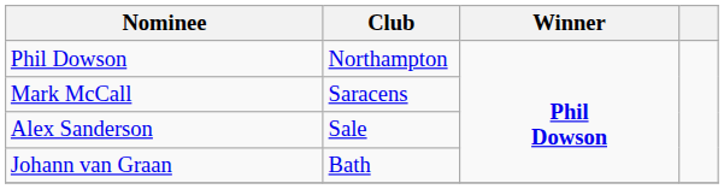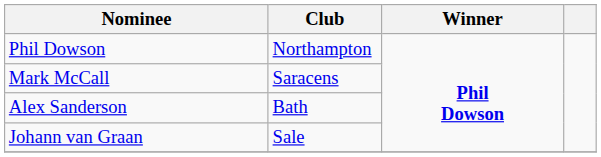Alex Sanderson | Club: Sale -> Bath
Johann van Graan | Club: Bath -> Sale
